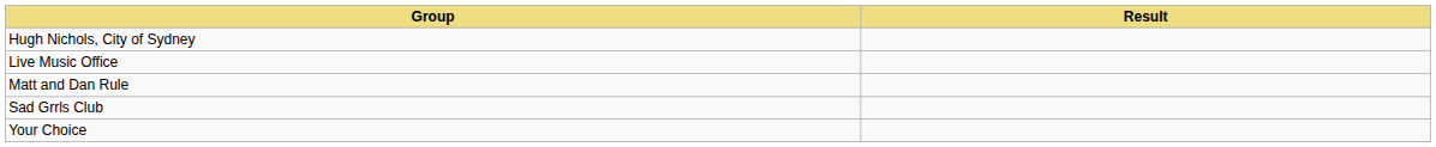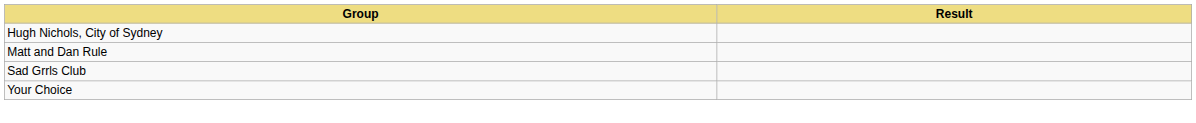- row: Live Music Office
